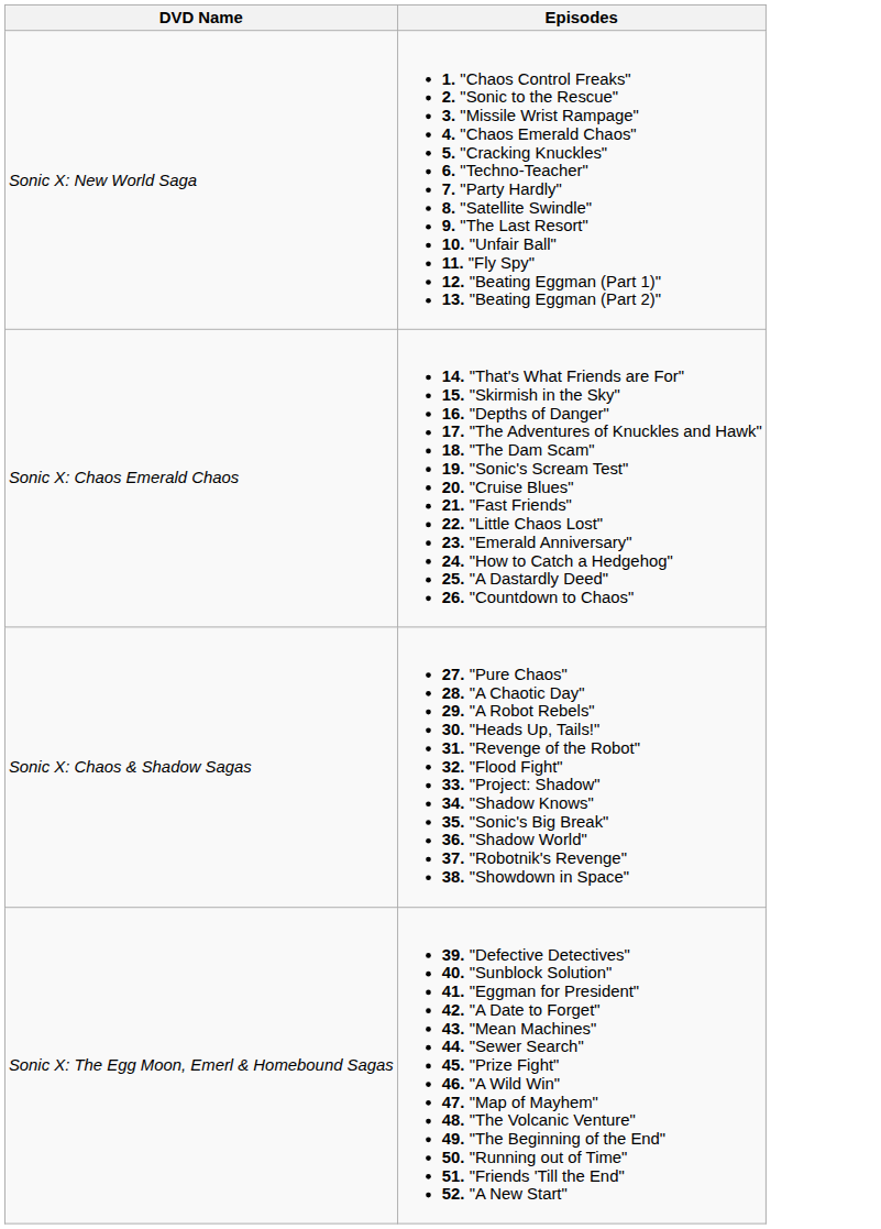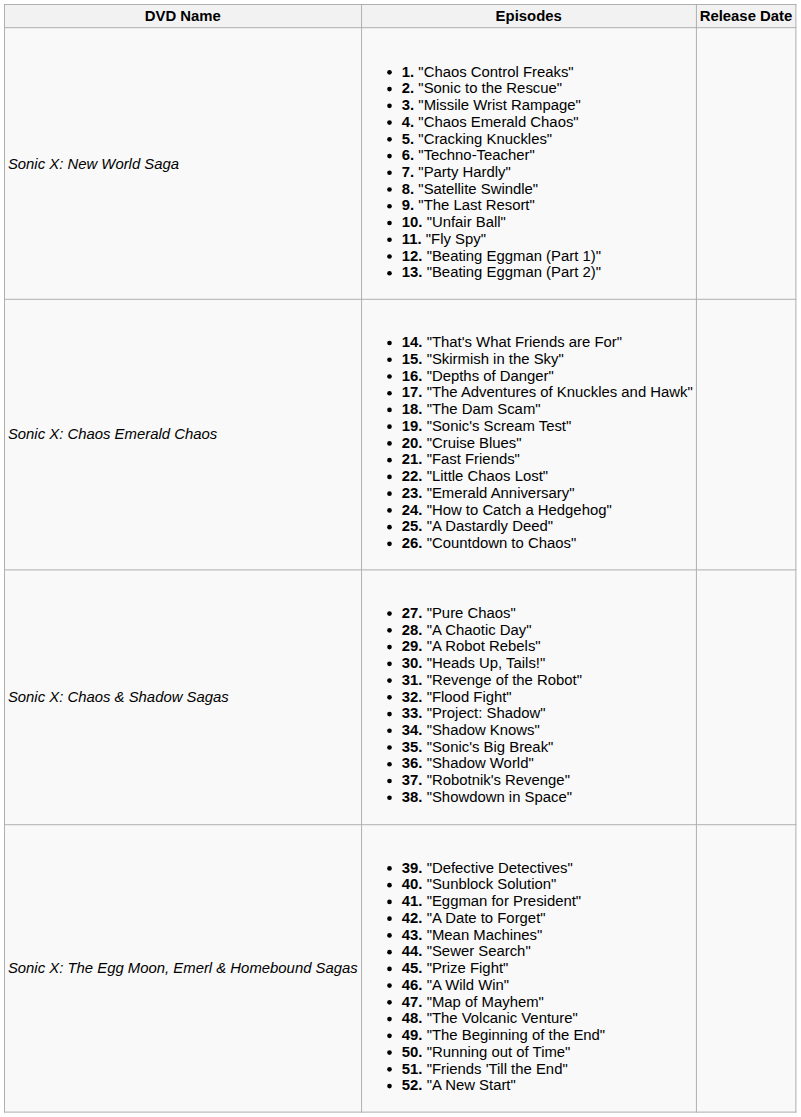+ column: Release Date
